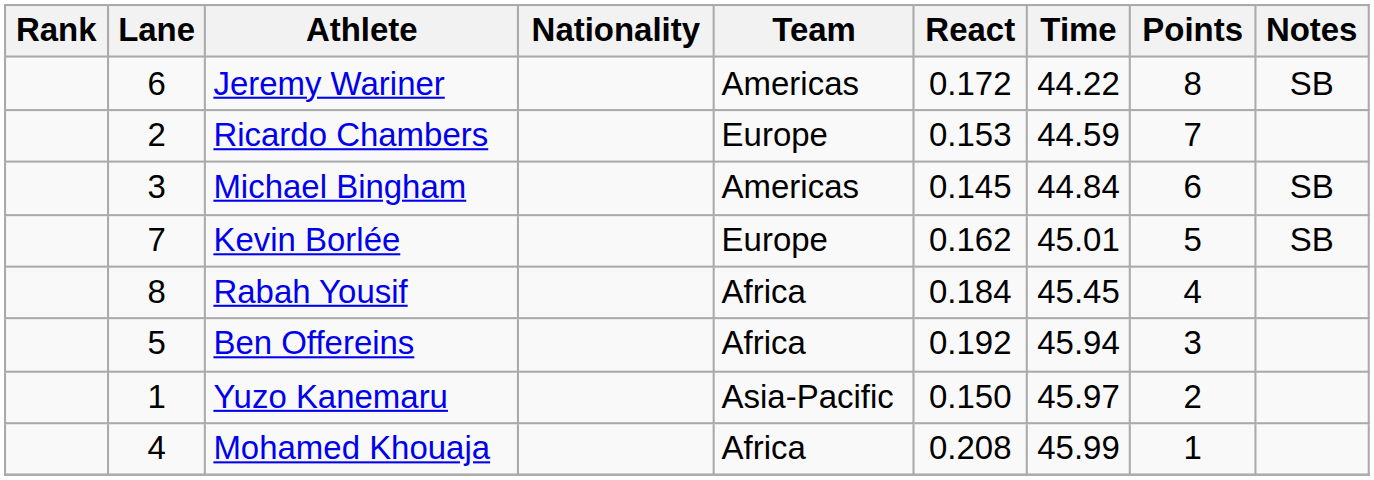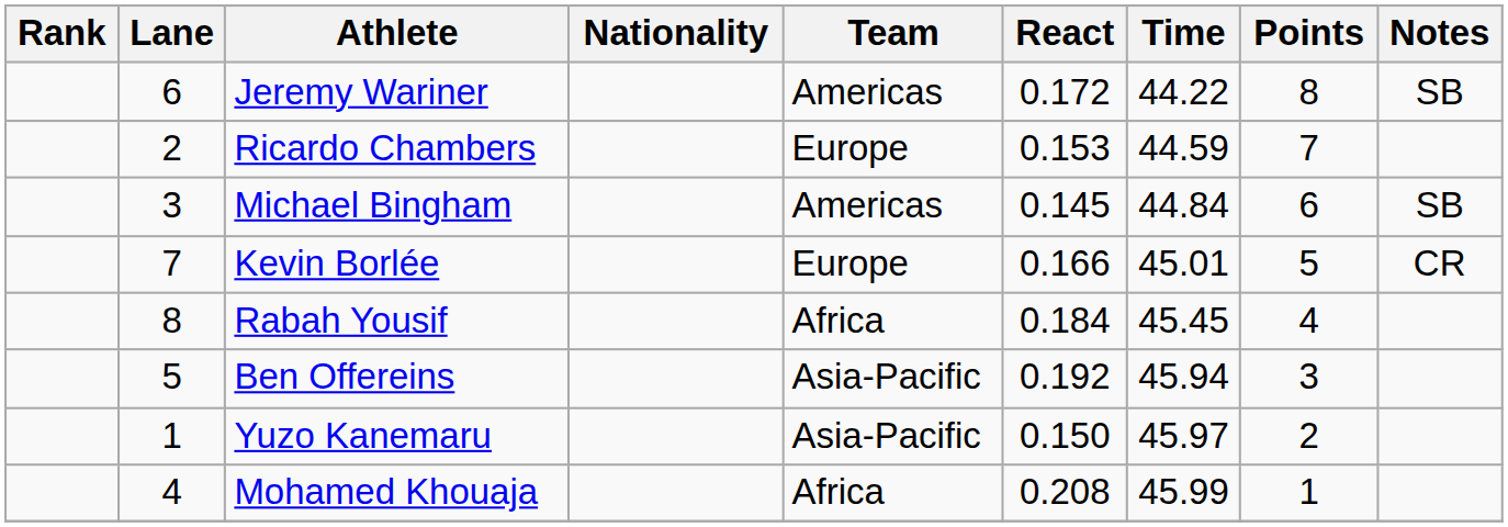Kevin Borlée | React: 0.162 -> 0.166
Kevin Borlée | Notes: SB -> CR
Ben Offereins | Team: Africa -> Asia-Pacific
